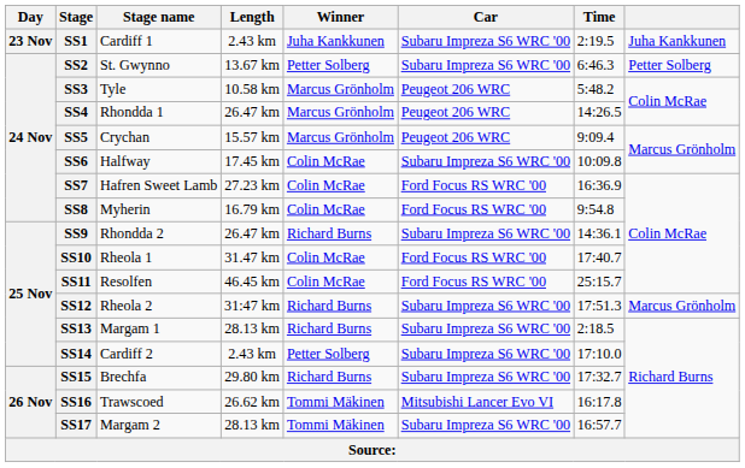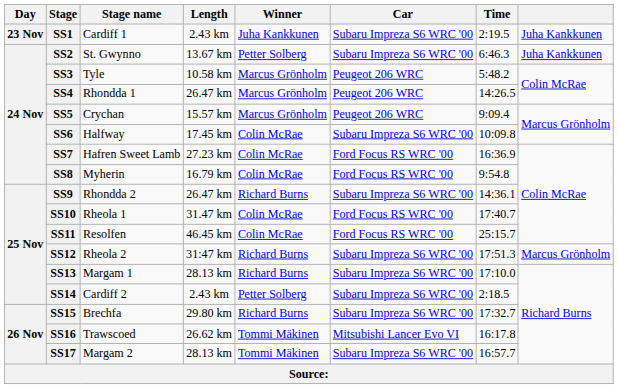SS2 | column 8: Petter Solberg -> Juha Kankkunen
SS13 | Time: 2:18.5 -> 17:10.0
SS14 | Time: 17:10.0 -> 2:18.5
